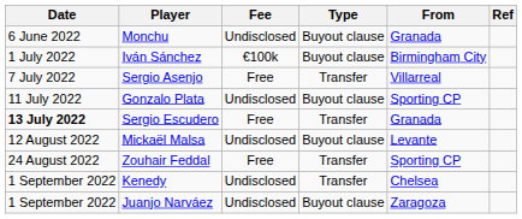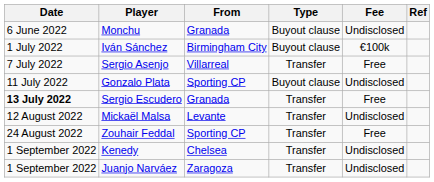columns swapped: From <-> Fee
Mickaël Malsa | Type: Buyout clause -> Transfer
Juanjo Narváez | Type: Buyout clause -> Transfer
